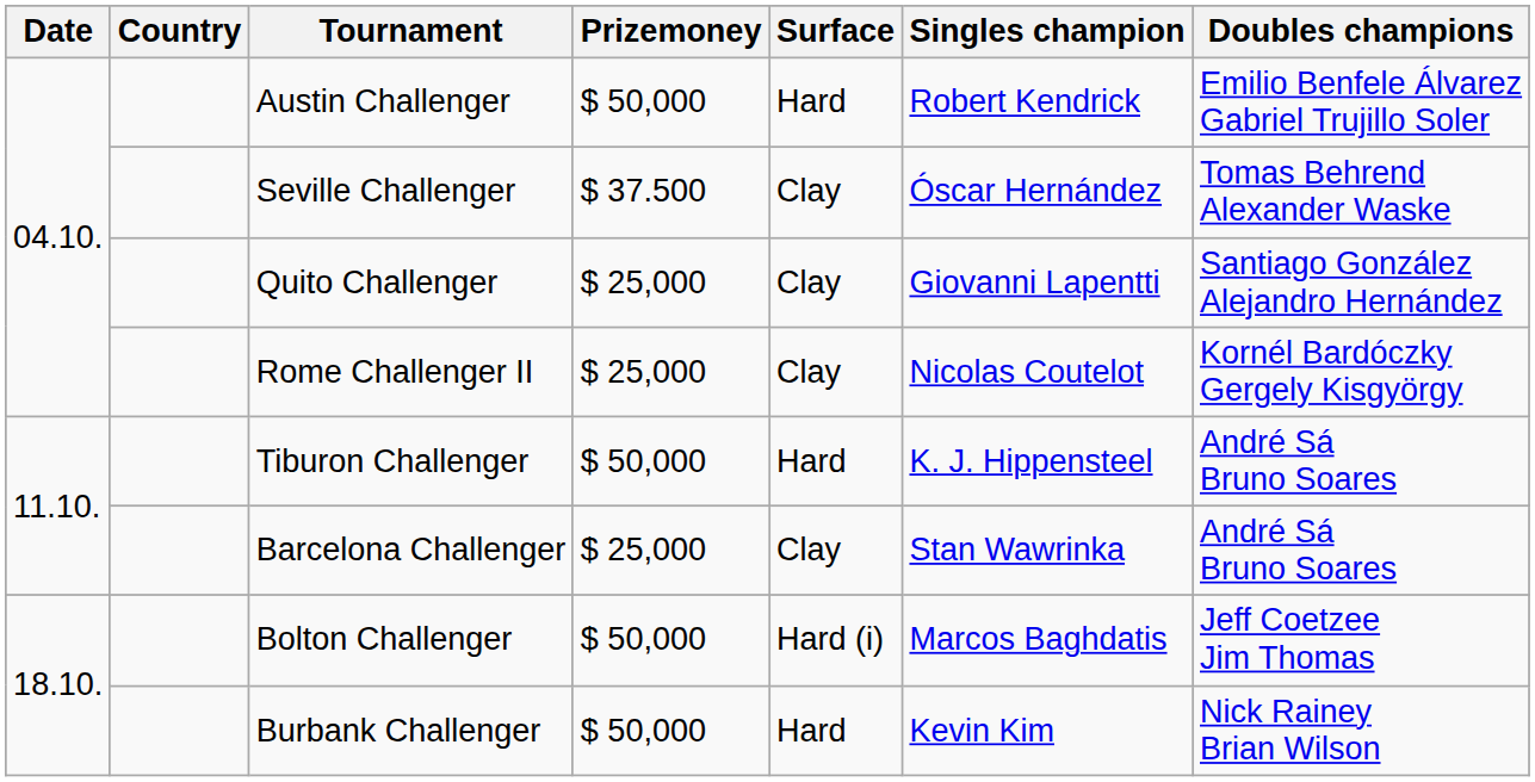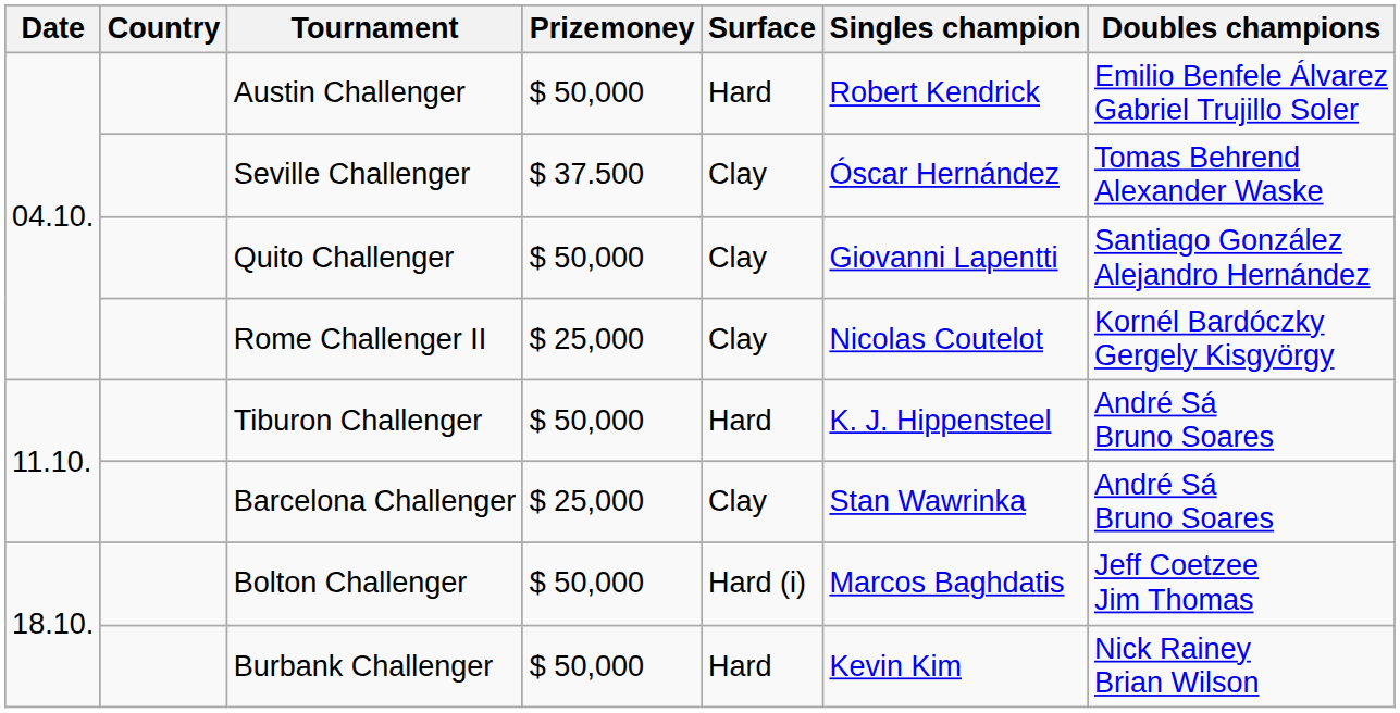Quito Challenger | Prizemoney: $ 25,000 -> $ 50,000
